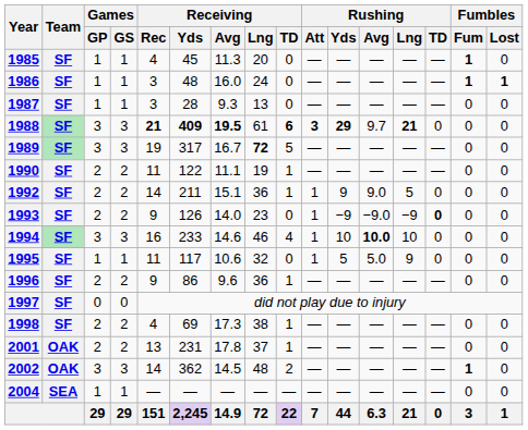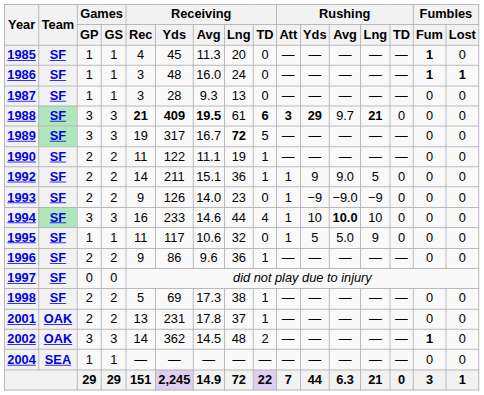1993 | Rushing / TD: bold -> normal
1994 | Receiving / Lng: 46 -> 44
1998 | Receiving / Rec: 4 -> 5
